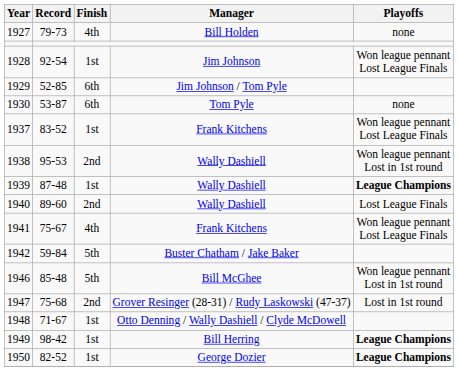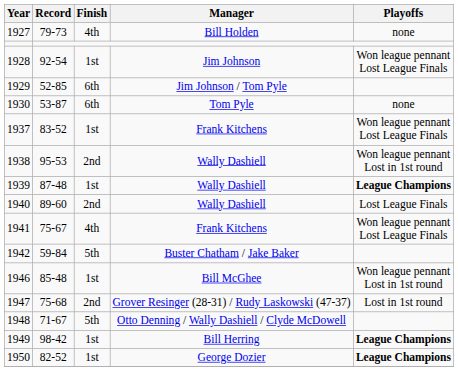1946 | Finish: 5th -> 1st
1948 | Finish: 1st -> 5th
